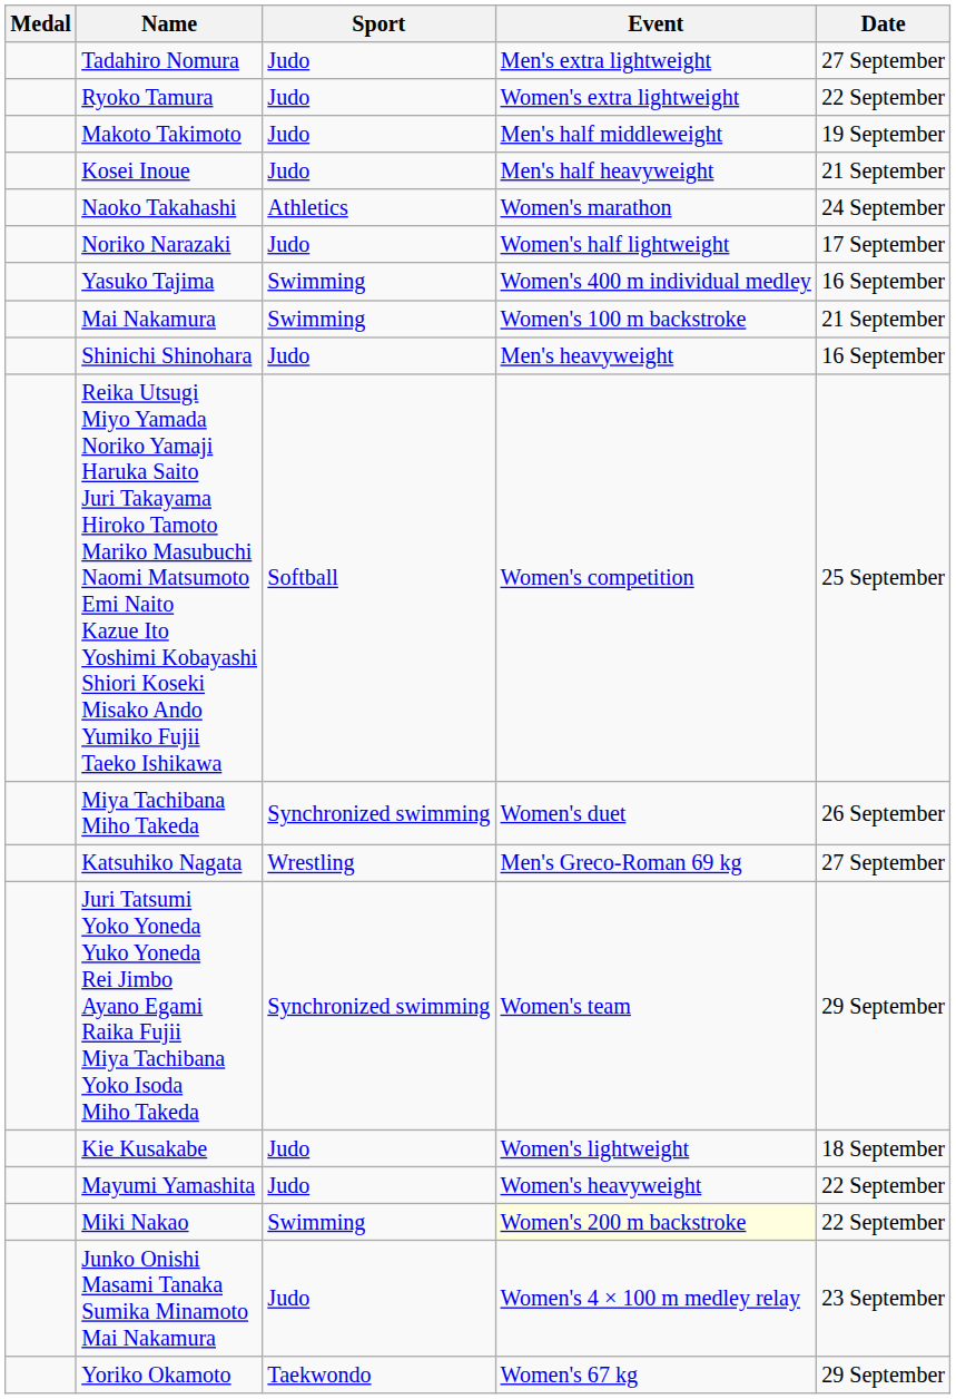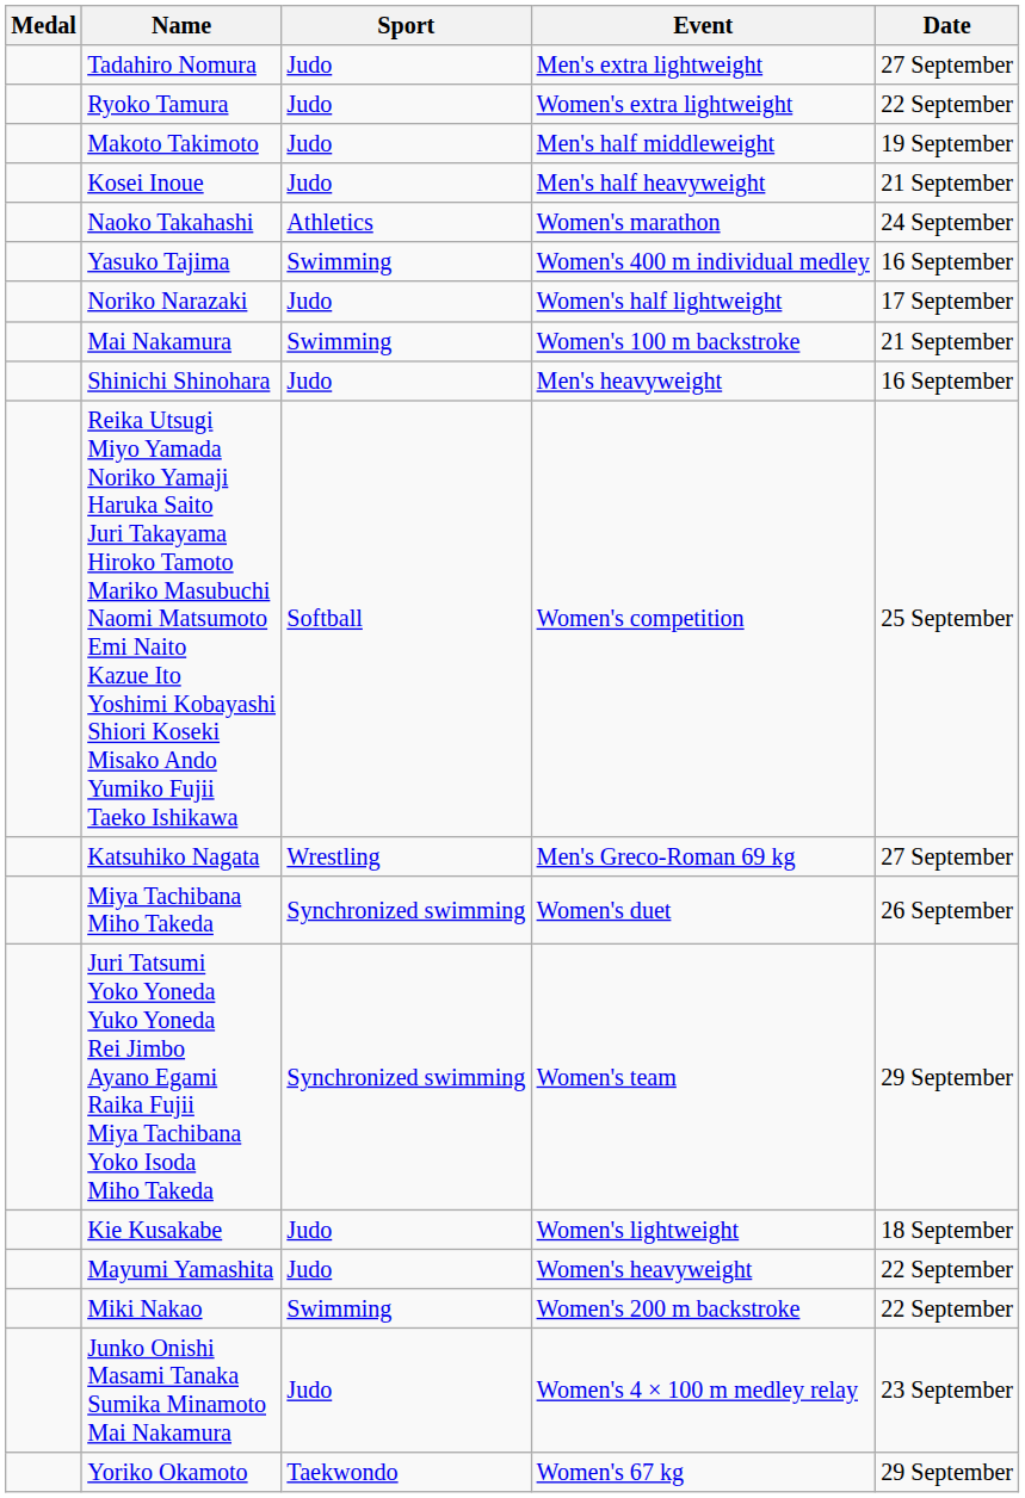rows swapped: Yasuko Tajima <-> Noriko Narazaki
rows swapped: Miya Tachibana Miho Takeda <-> Katsuhiko Nagata
Miki Nakao | Event: lightyellow background -> no background
